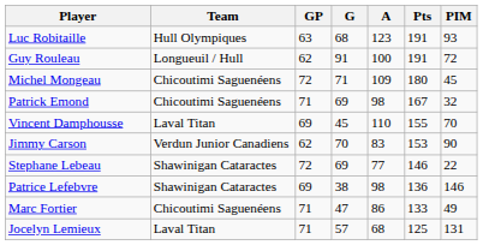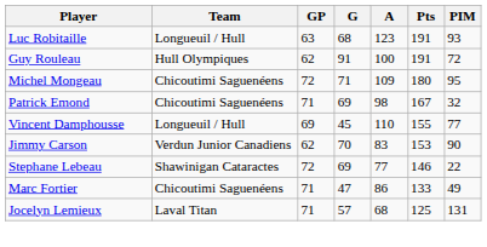Luc Robitaille | Team: Hull Olympiques -> Longueuil / Hull
Guy Rouleau | Team: Longueuil / Hull -> Hull Olympiques
Michel Mongeau | PIM: 45 -> 95
Vincent Damphousse | Team: Laval Titan -> Longueuil / Hull
Vincent Damphousse | PIM: 70 -> 77
- row: Patrice Lefebvre | Shawinigan Cataractes | 69 | 38 | 98 | 136 | 146
